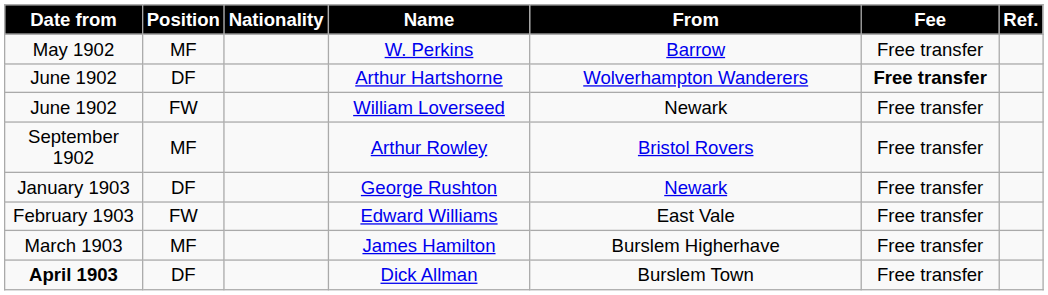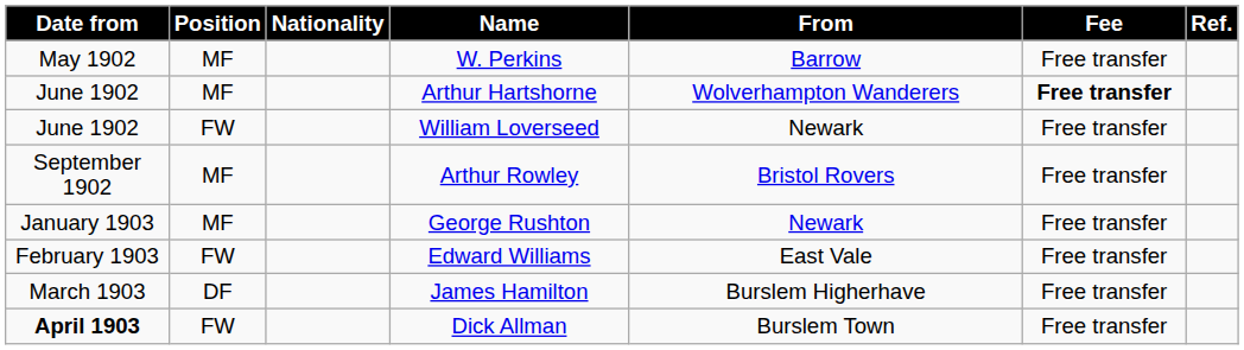Arthur Hartshorne | Position: DF -> MF
George Rushton | Position: DF -> MF
James Hamilton | Position: MF -> DF
Dick Allman | Position: DF -> FW
